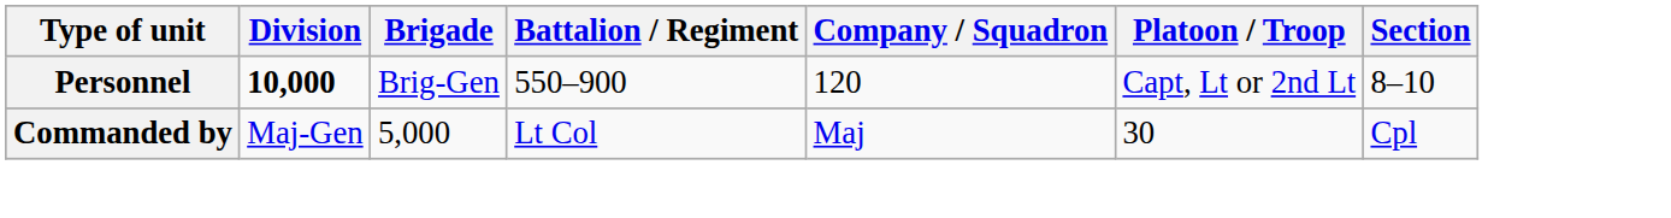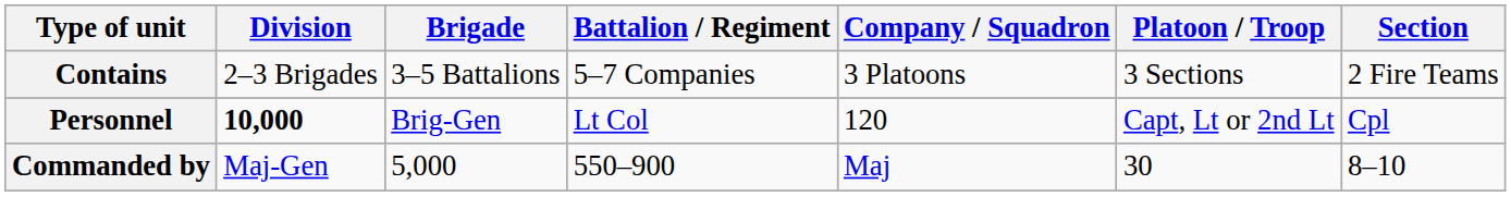+ row: Contains | 2–3 Brigades | 3–5 Battalions | 5–7 Companies | 3 Platoons | 3 Sections | 2 Fire Teams
Personnel | Battalion / Regiment: 550–900 -> Lt Col
Personnel | Section: 8–10 -> Cpl
Commanded by | Battalion / Regiment: Lt Col -> 550–900
Commanded by | Section: Cpl -> 8–10
